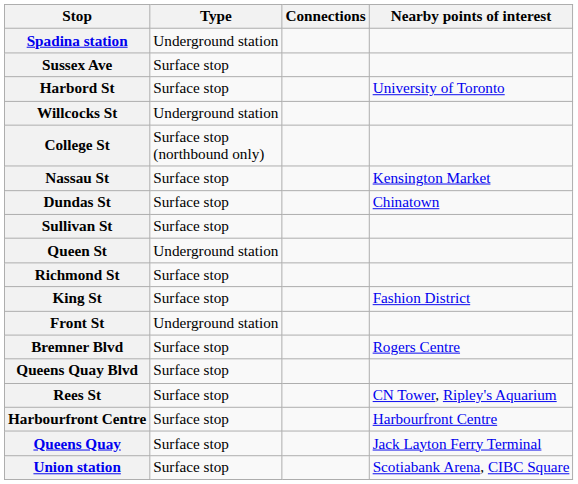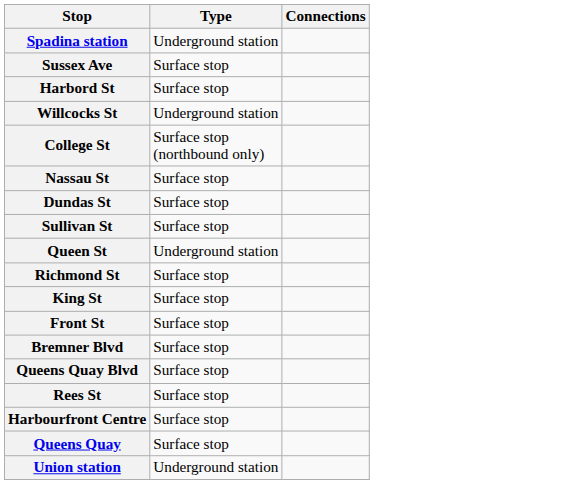- column: Nearby points of interest | University of Toronto | Kensington Market | Chinatown | Fashion District | Rogers Centre | CN Tower, Ripley's Aquarium | Harbourfront Centre | Jack Layton Ferry Terminal | Scotiabank Arena, CIBC Square
Front St | Type: Underground station -> Surface stop
Union station | Type: Surface stop -> Underground station
